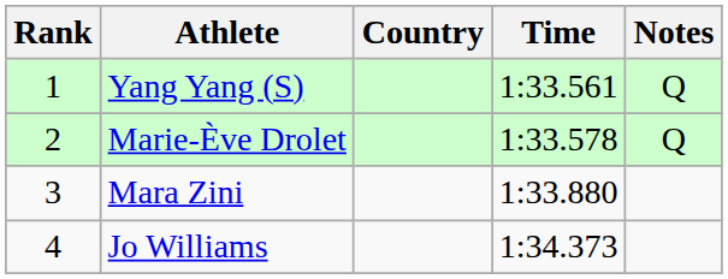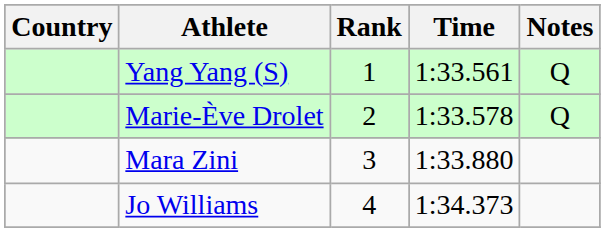columns swapped: Rank <-> Country
